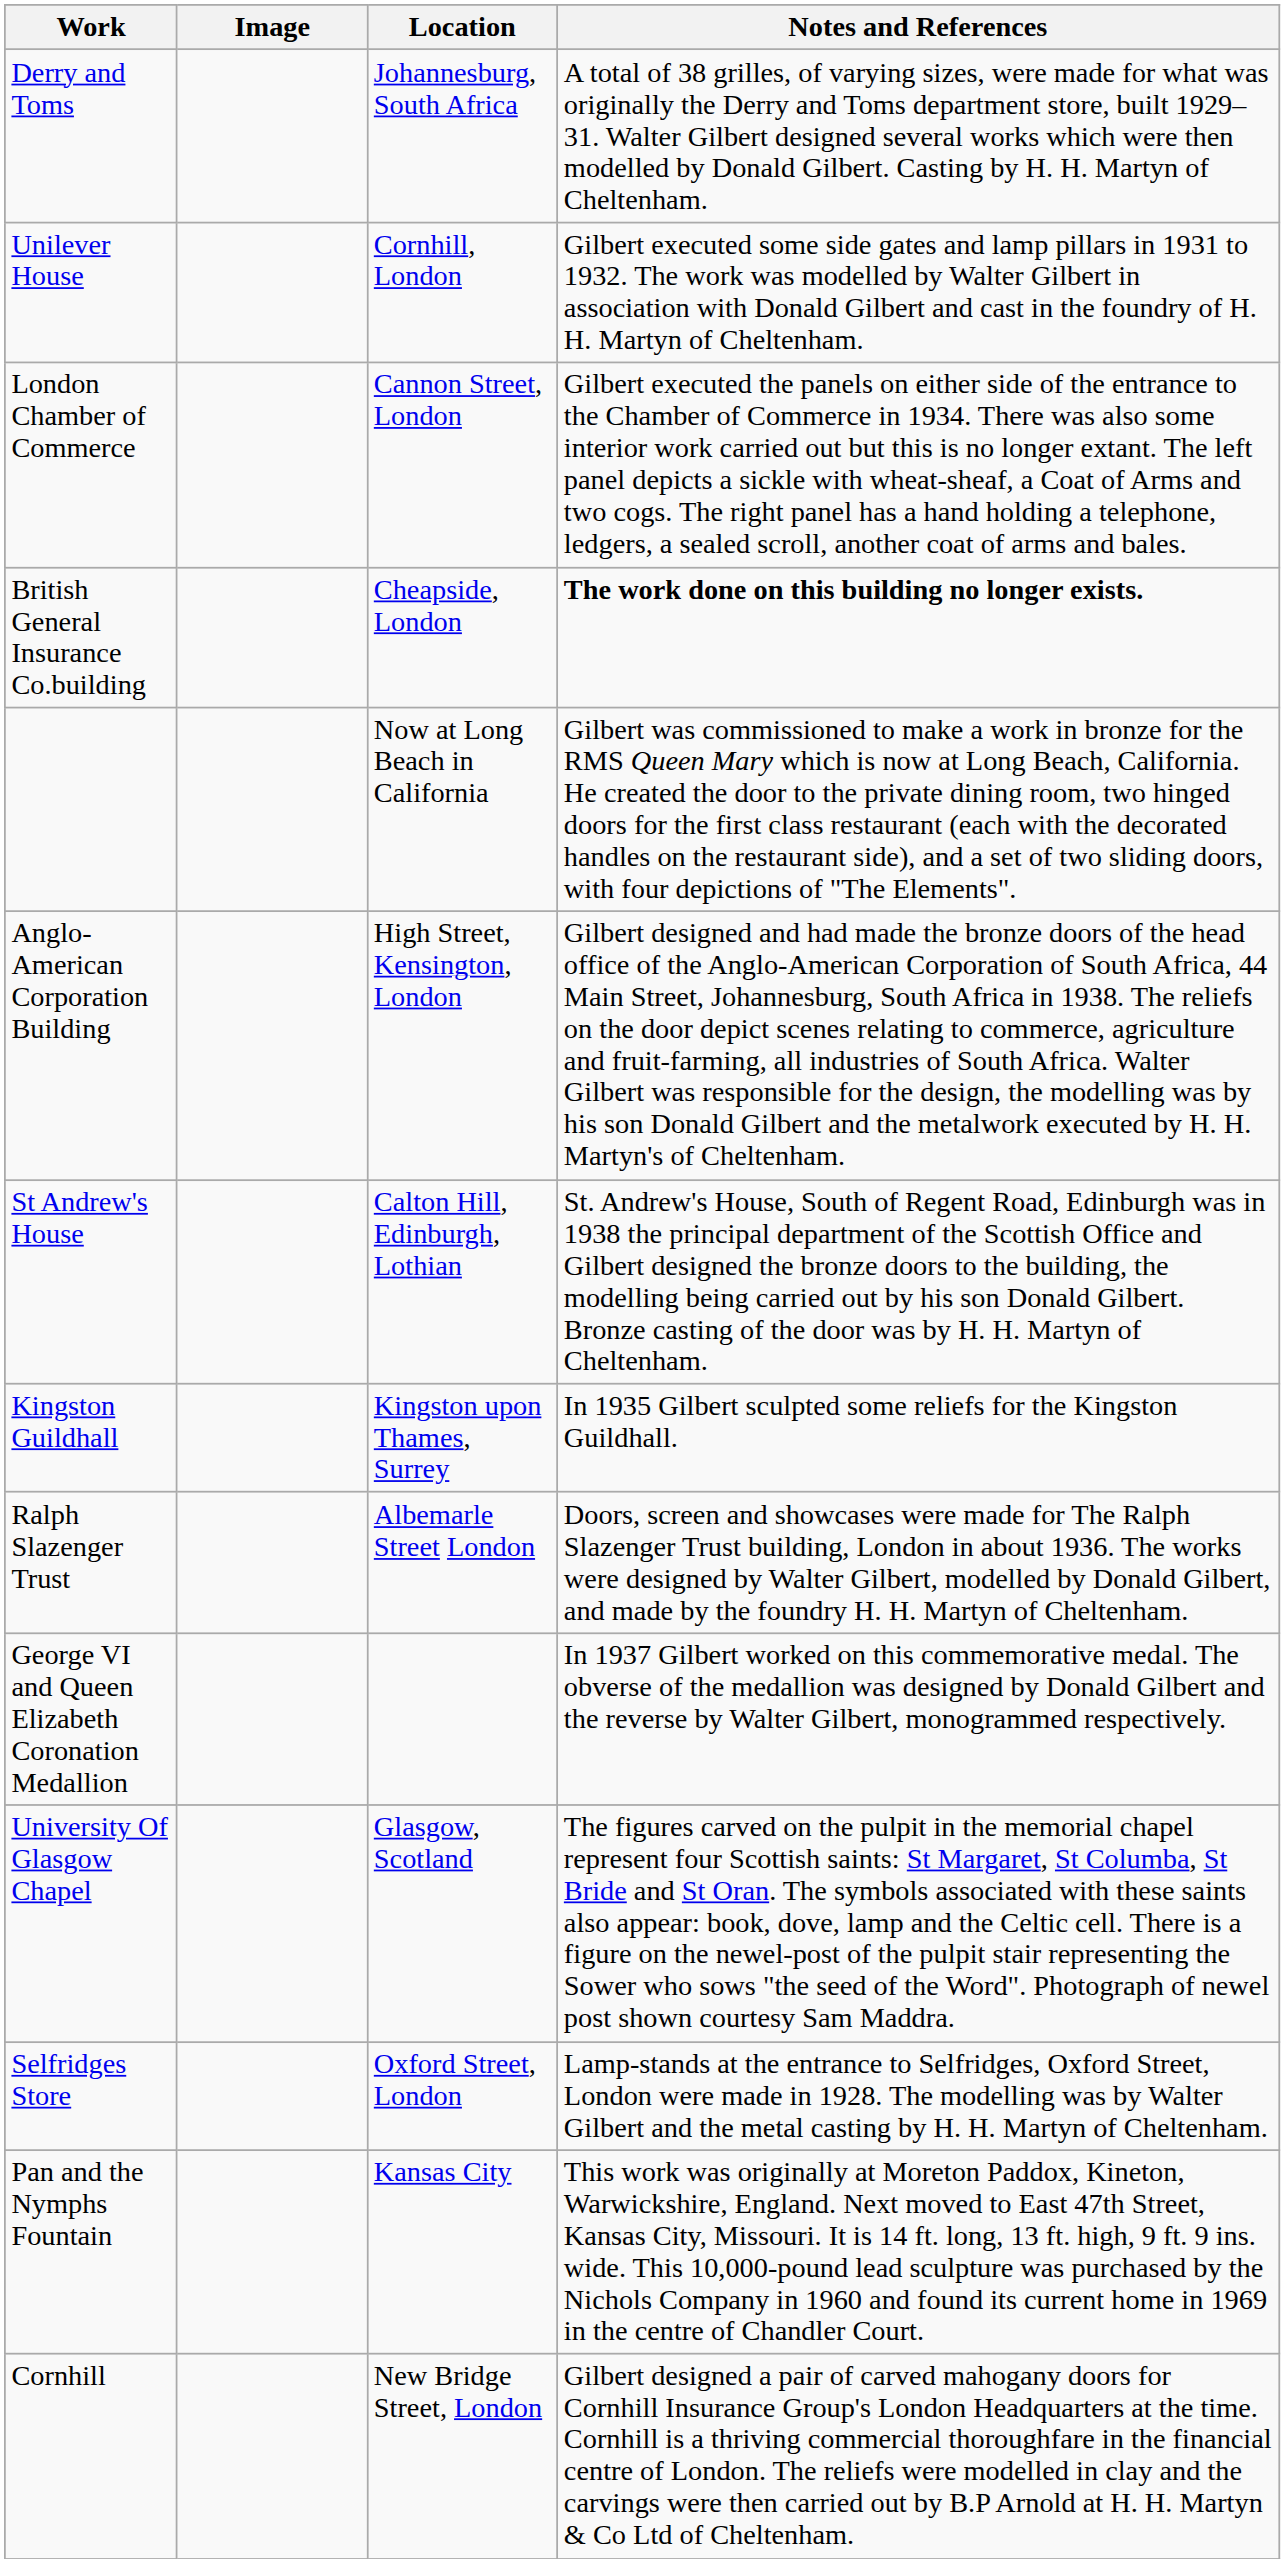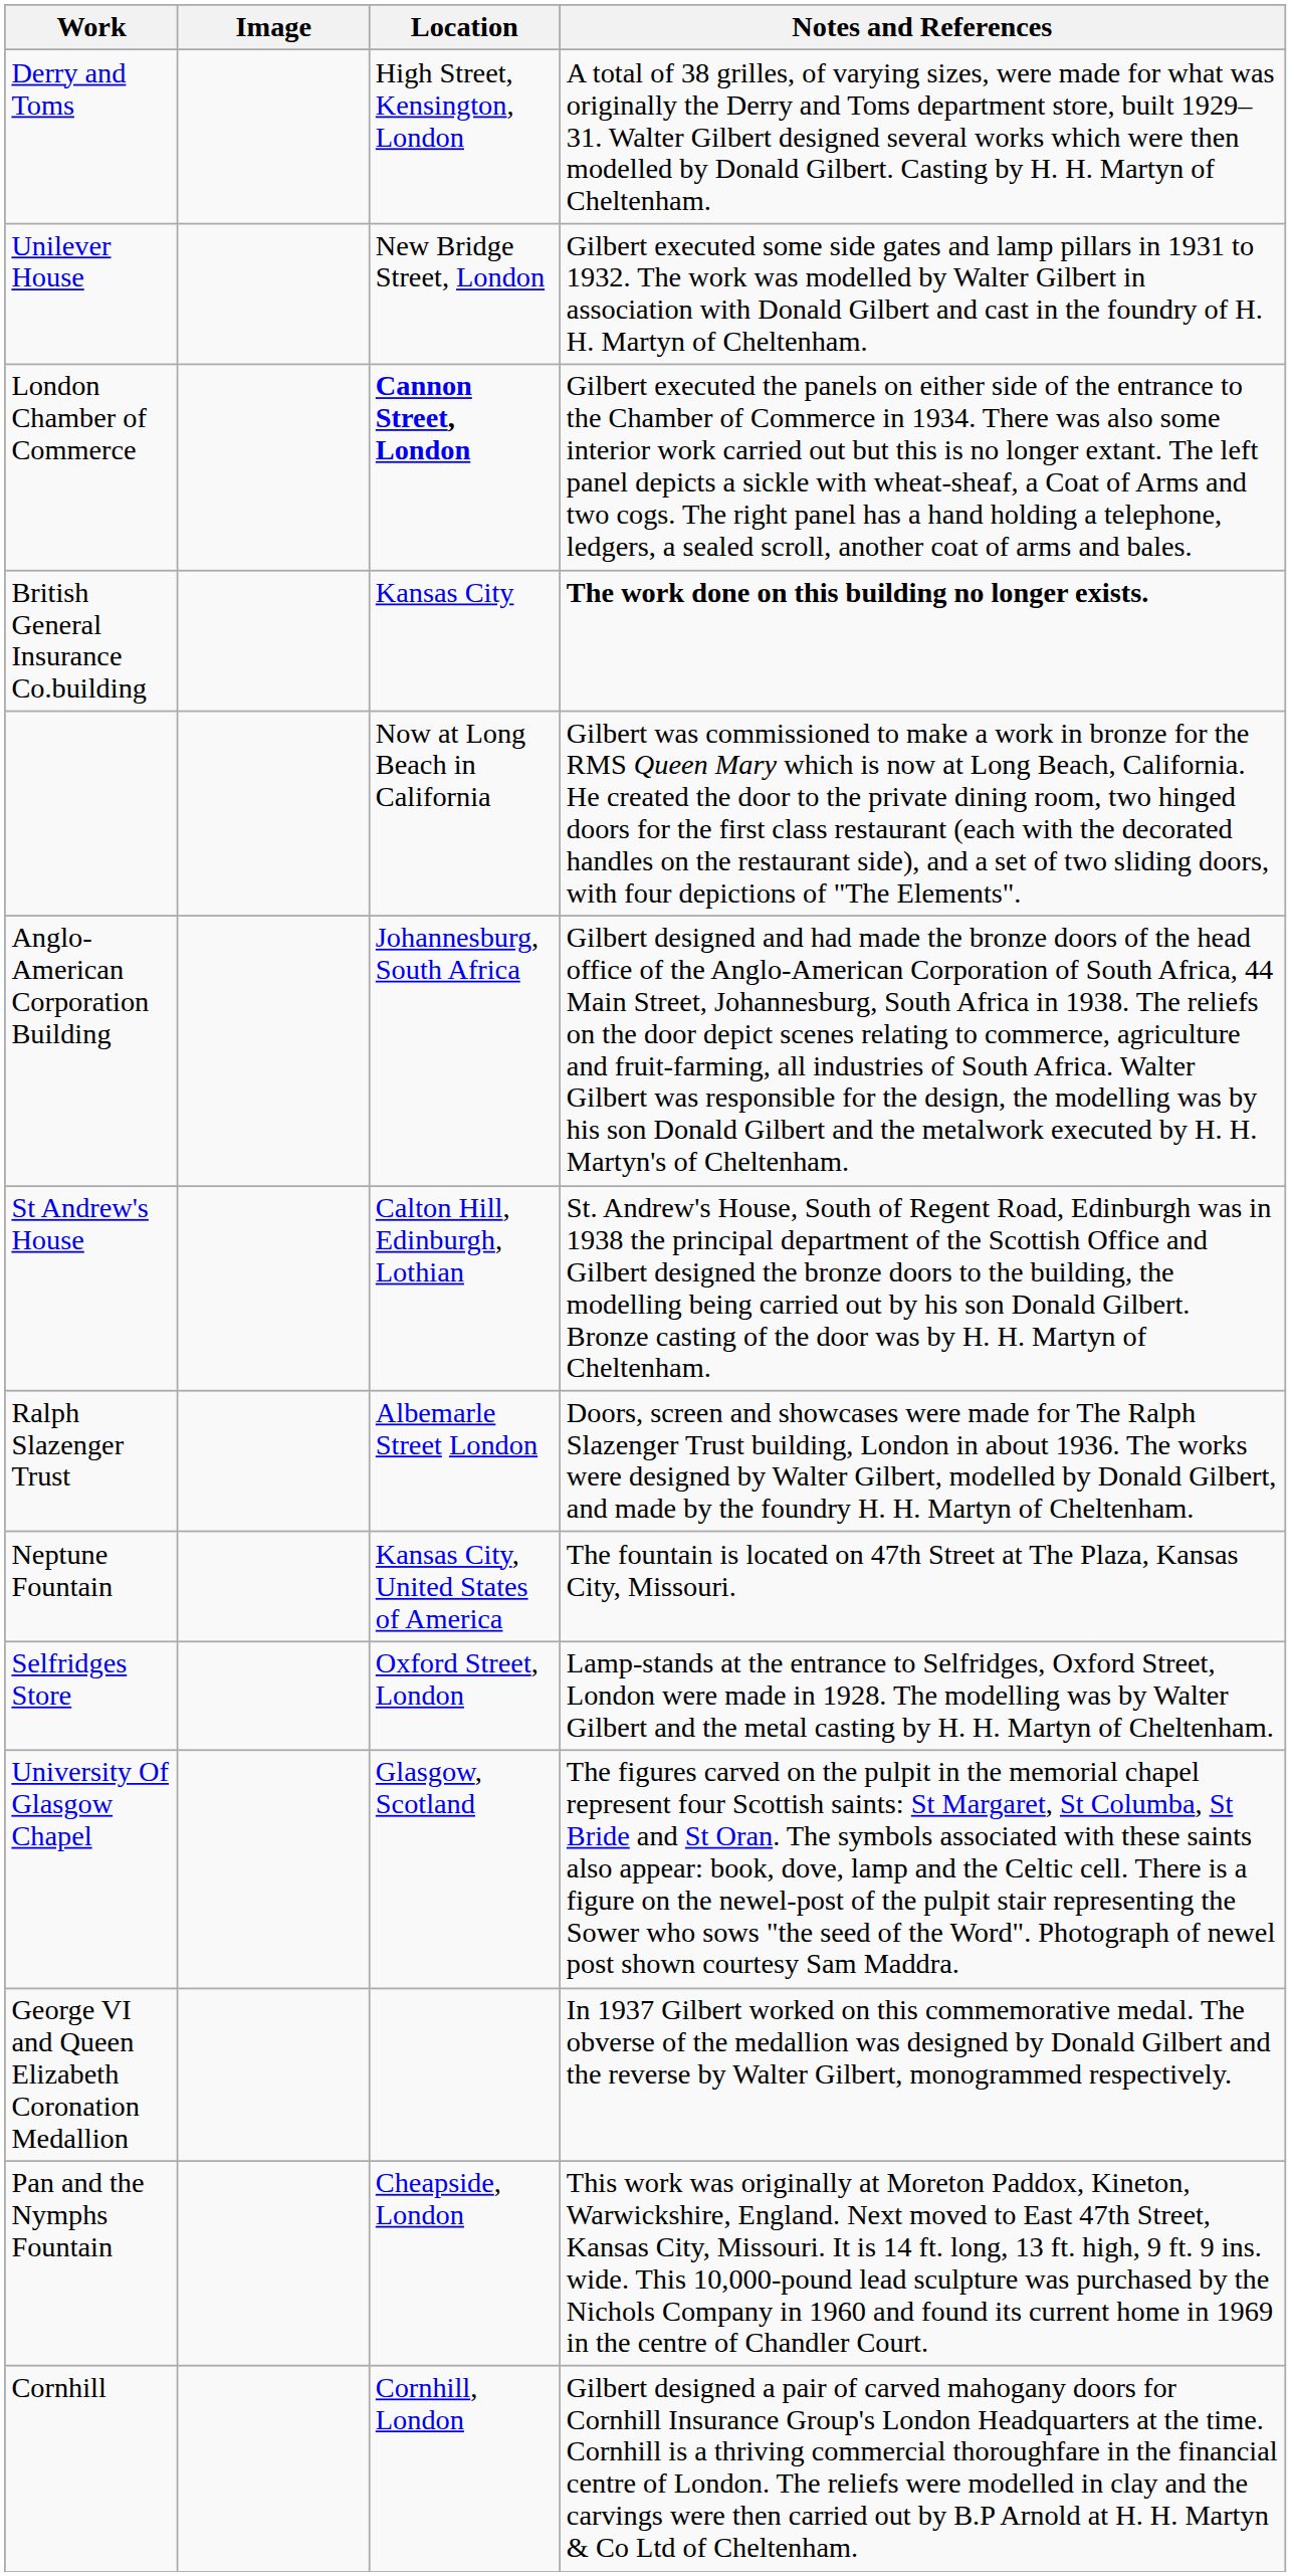Derry and Toms | Location: Johannesburg, South Africa -> High Street, Kensington, London
Unilever House | Location: Cornhill, London -> New Bridge Street, London
London Chamber of Commerce | Location: normal -> bold
British General Insurance Co.building | Location: Cheapside, London -> Kansas City
Anglo-American Corporation Building | Location: High Street, Kensington, London -> Johannesburg, South Africa
- row: Kingston Guildhall | Kingston upon Thames, Surrey | In 1935 Gilbert sculpted some reliefs for the Kingston Guildhall.
+ row: Neptune Fountain | Kansas City, United States of America | The fountain is located on 47th Street at The Plaza, Kansas City, Missouri.
rows swapped: Selfridges Store <-> George VI and Queen Elizabeth Coronation Medallion
Pan and the Nymphs Fountain | Location: Kansas City -> Cheapside, London
Cornhill | Location: New Bridge Street, London -> Cornhill, London
